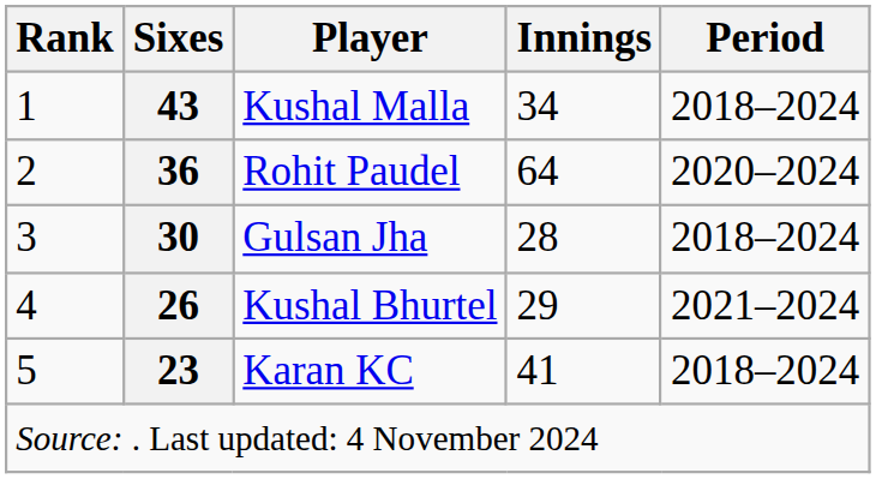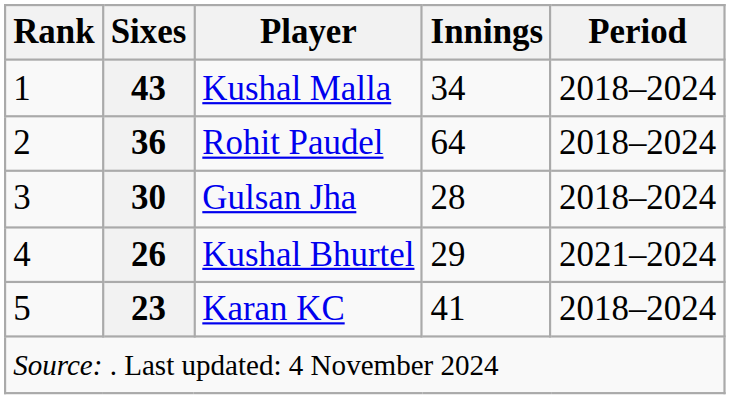Rohit Paudel | Period: 2020–2024 -> 2018–2024
